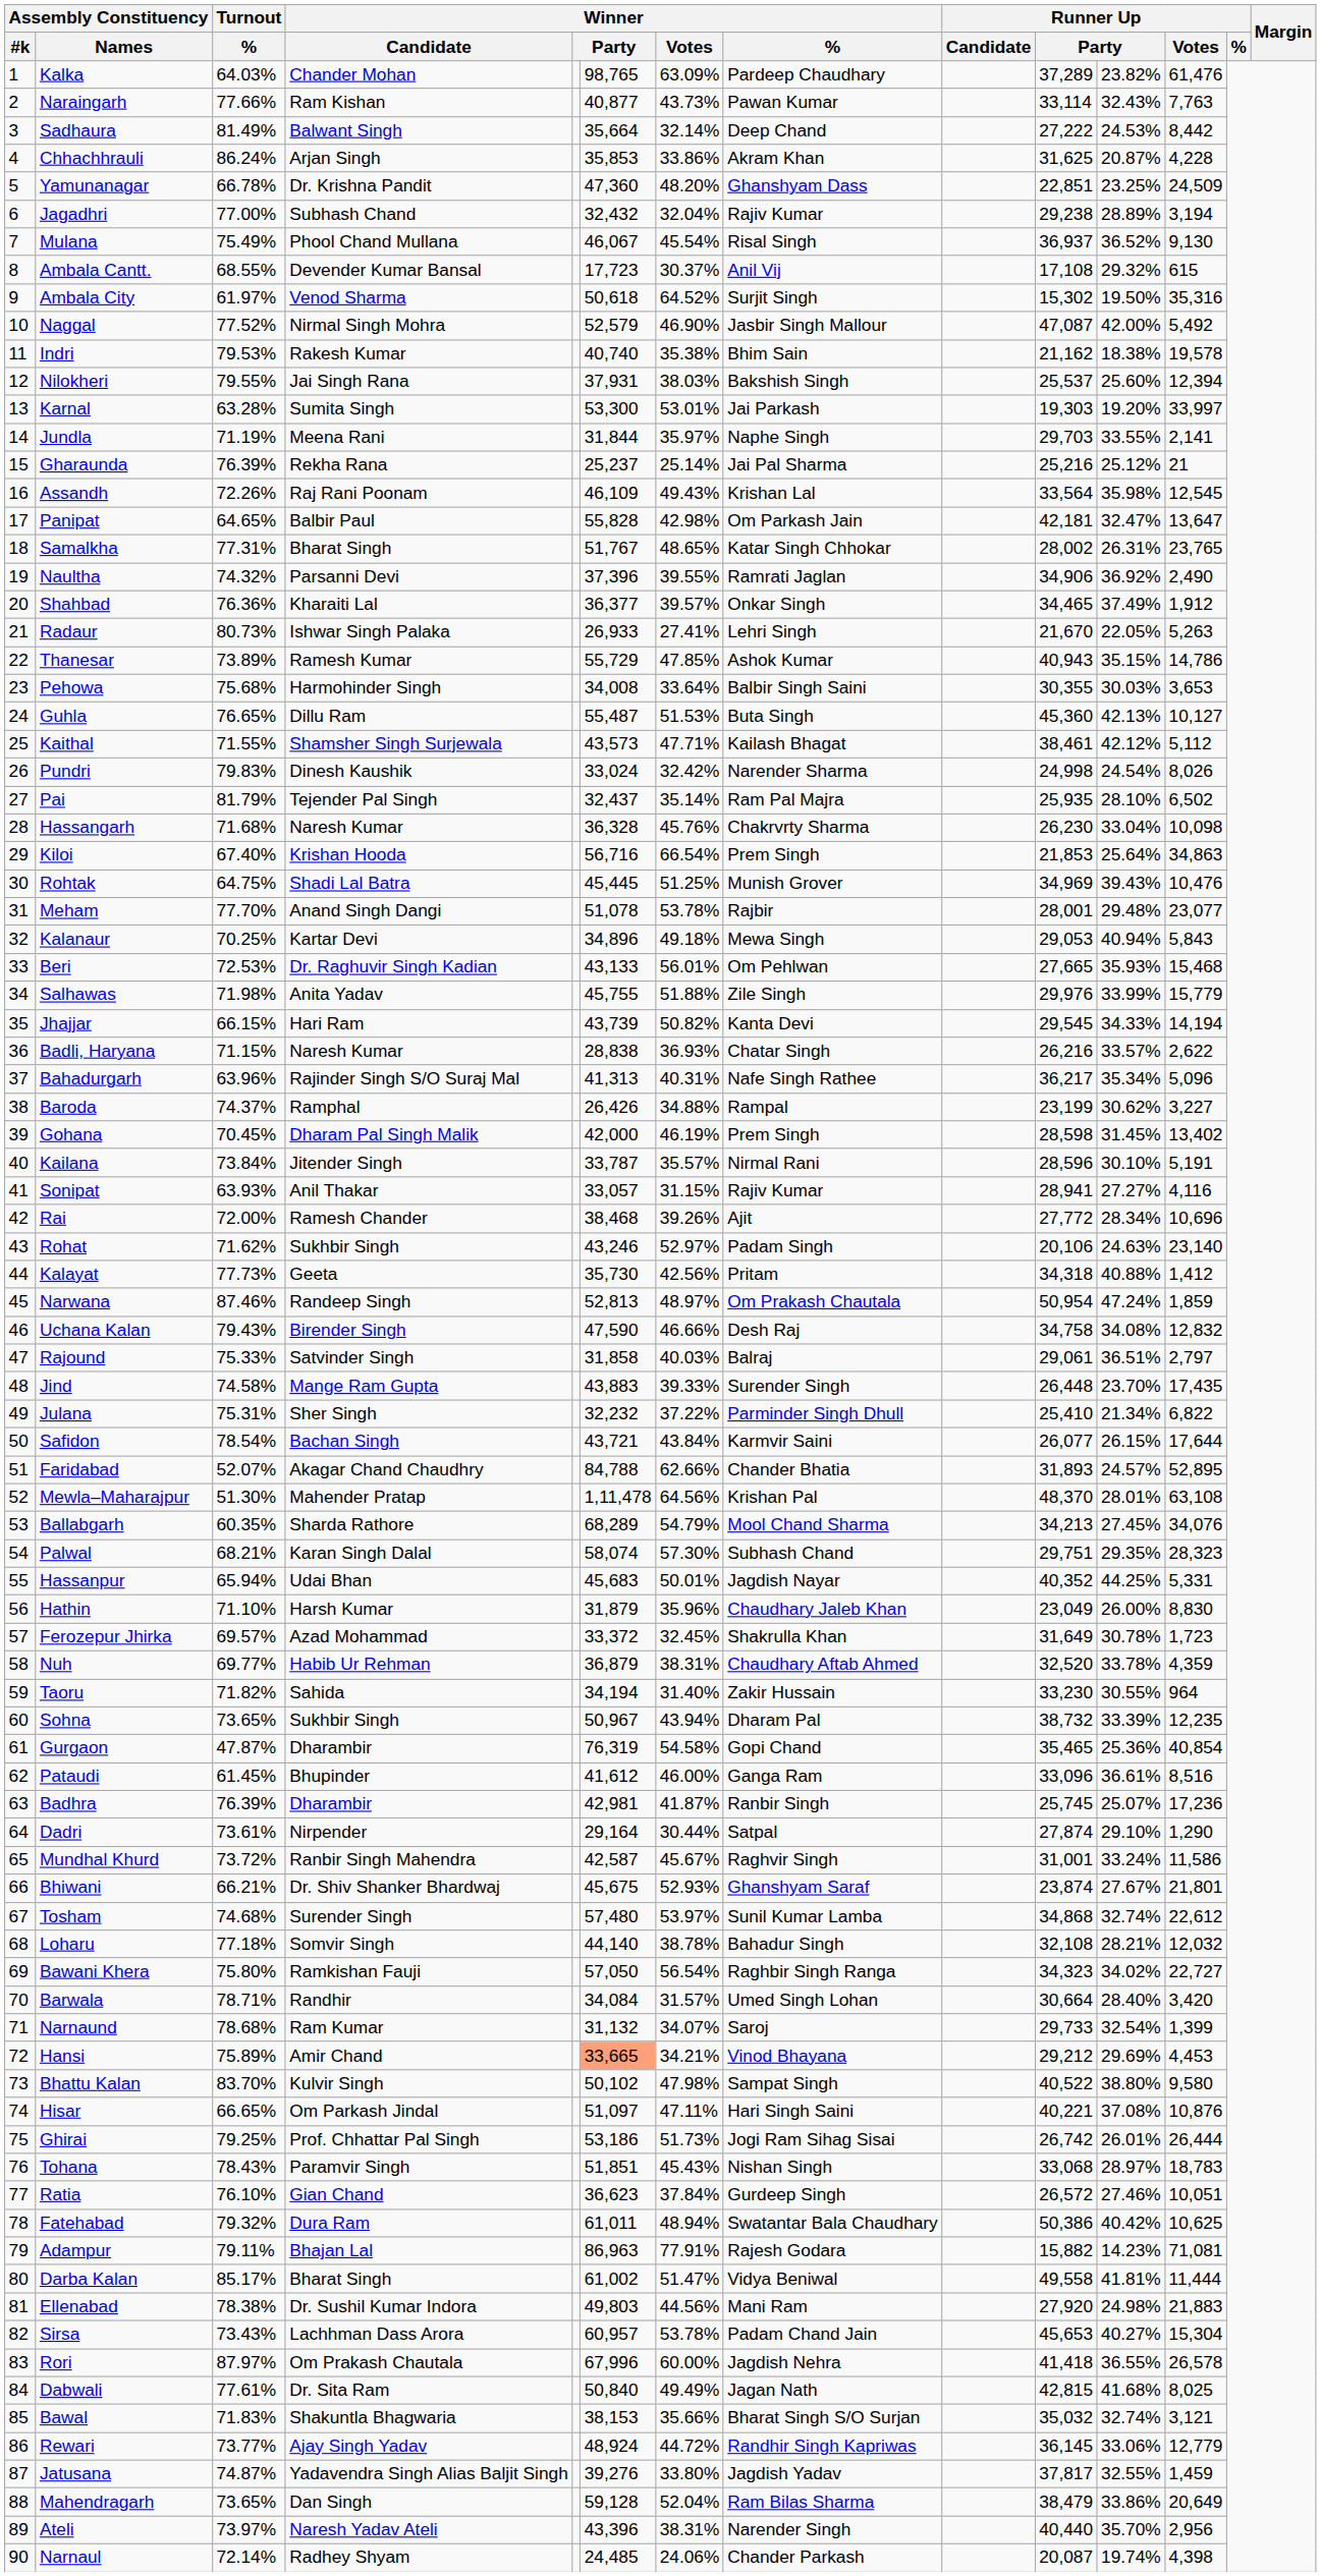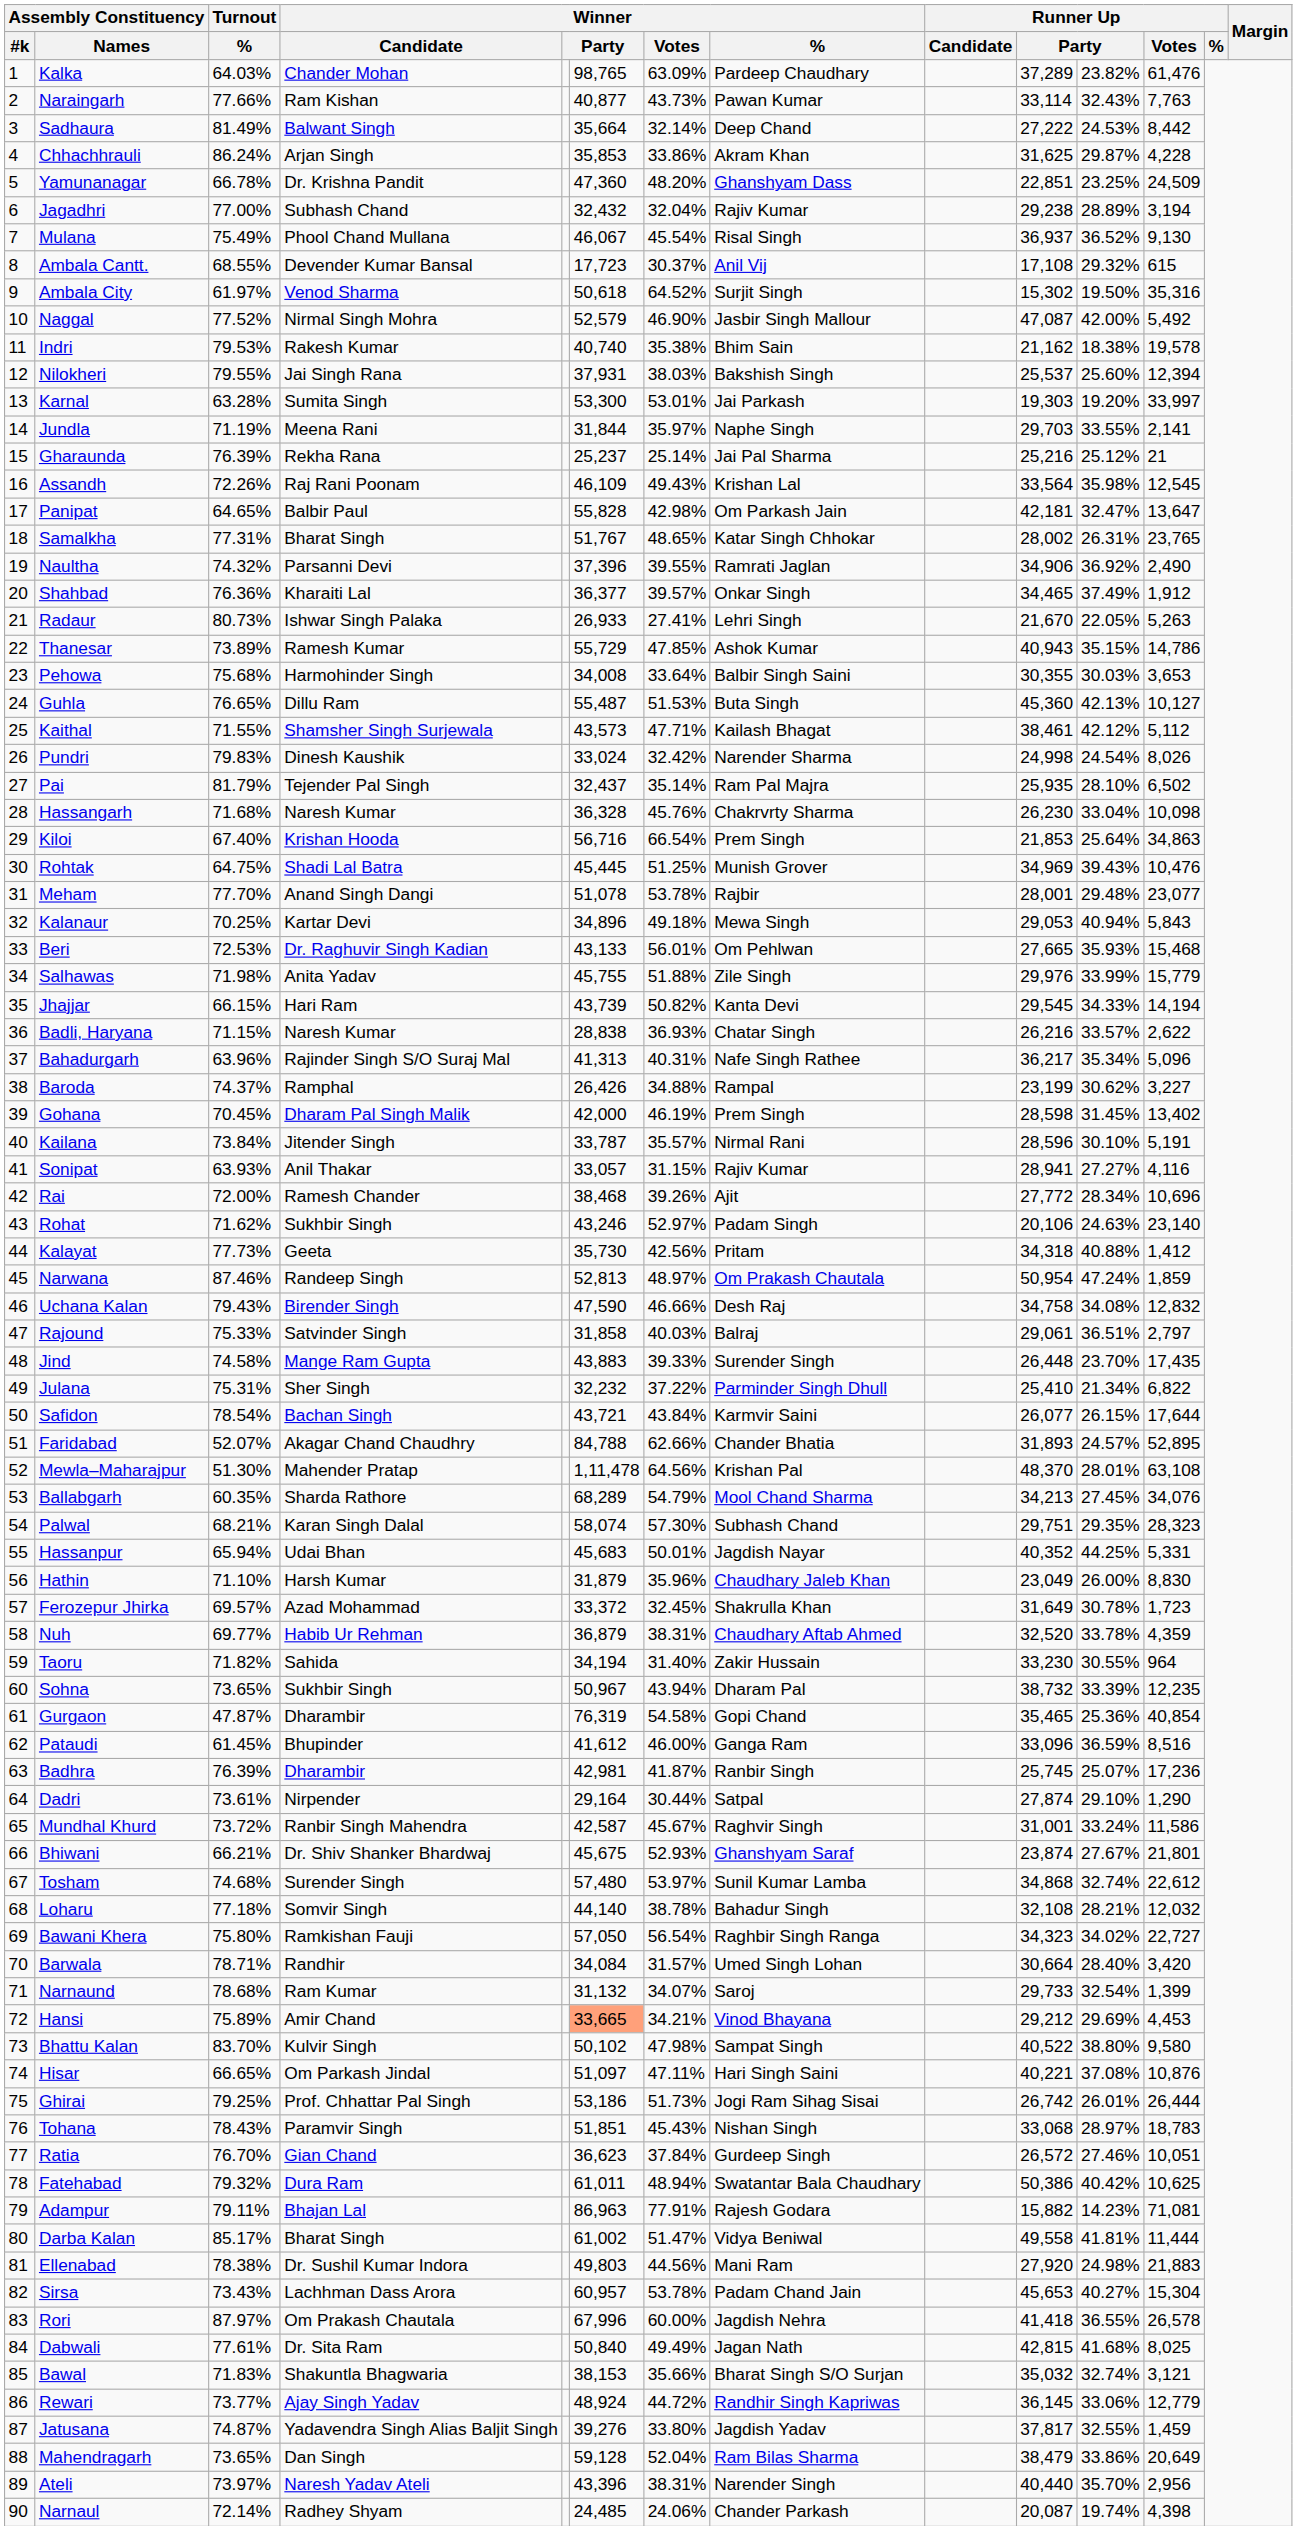Chhachhrauli | column 11: 20.87% -> 29.87%
Pataudi | column 11: 36.61% -> 36.59%
Ratia | Turnout / %: 76.10% -> 76.70%
